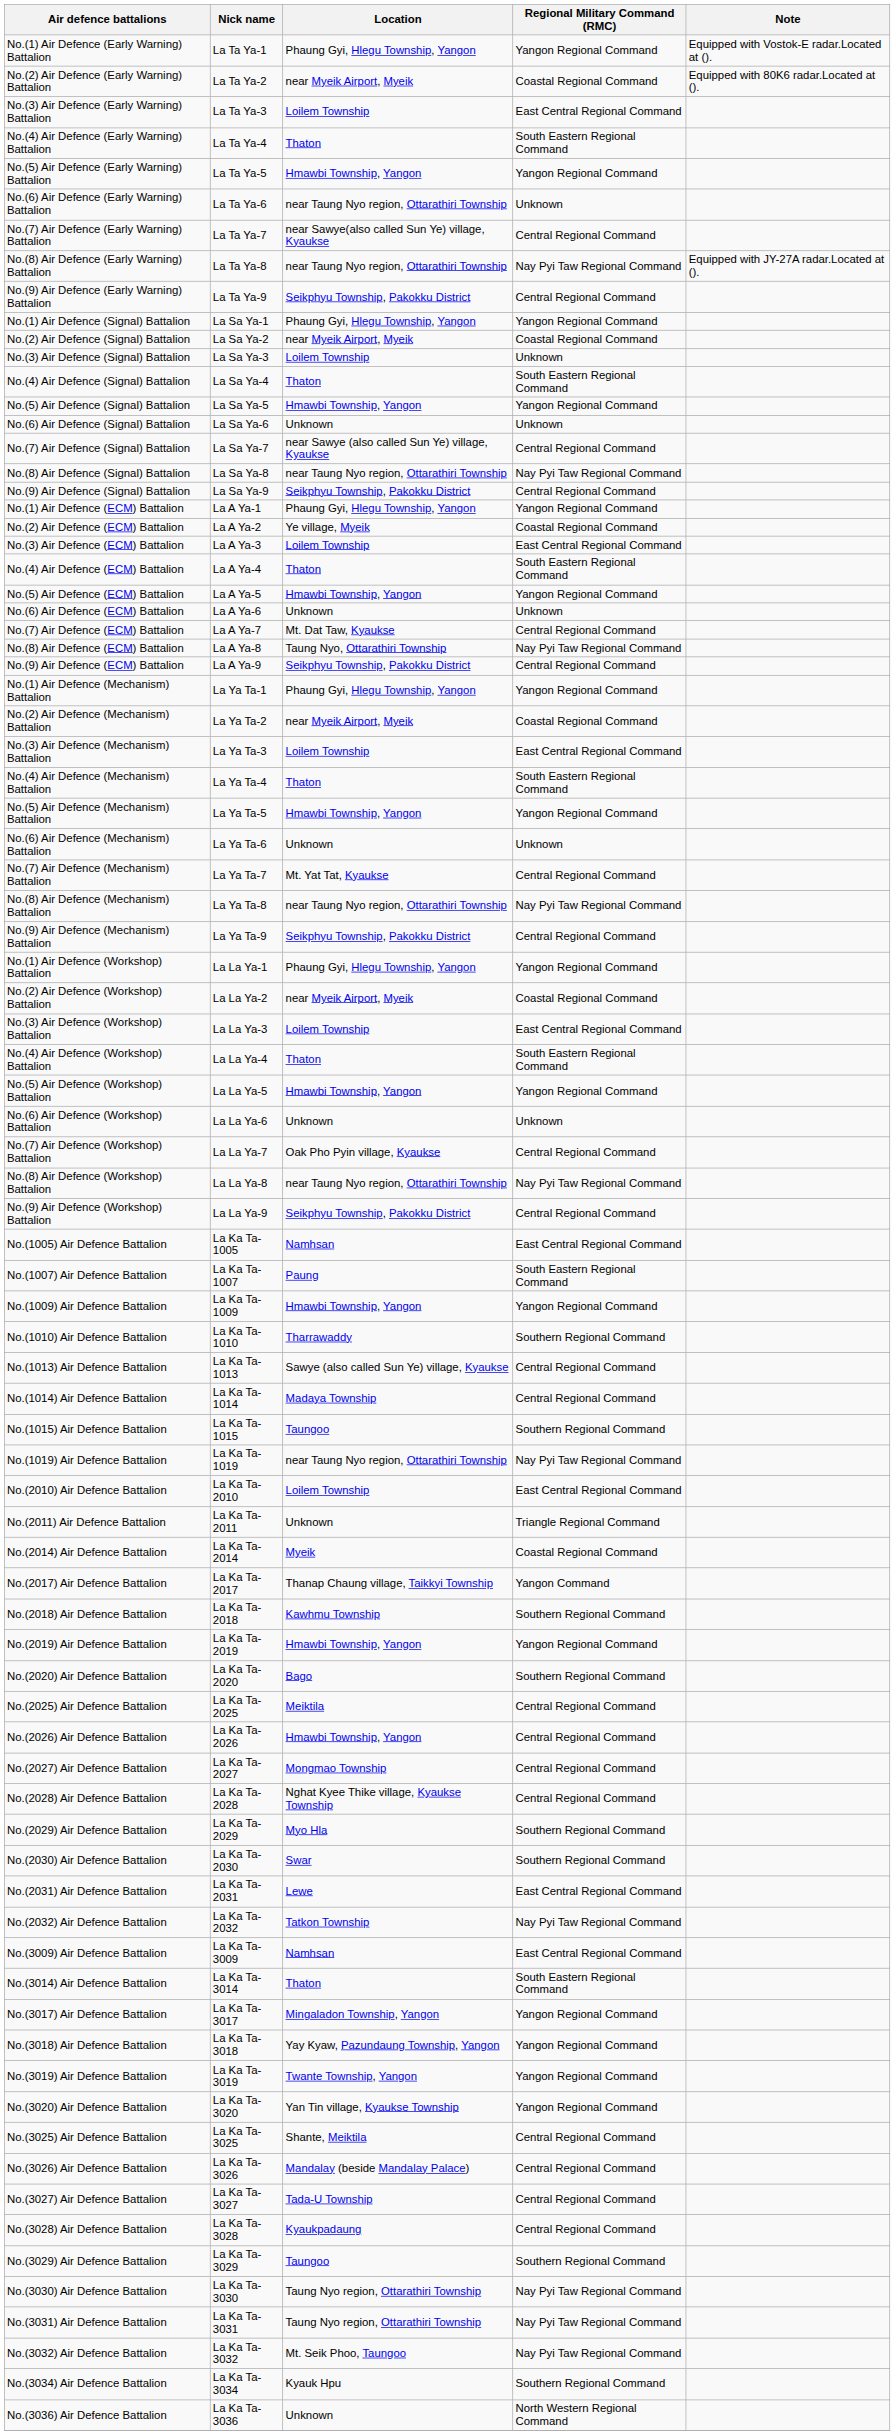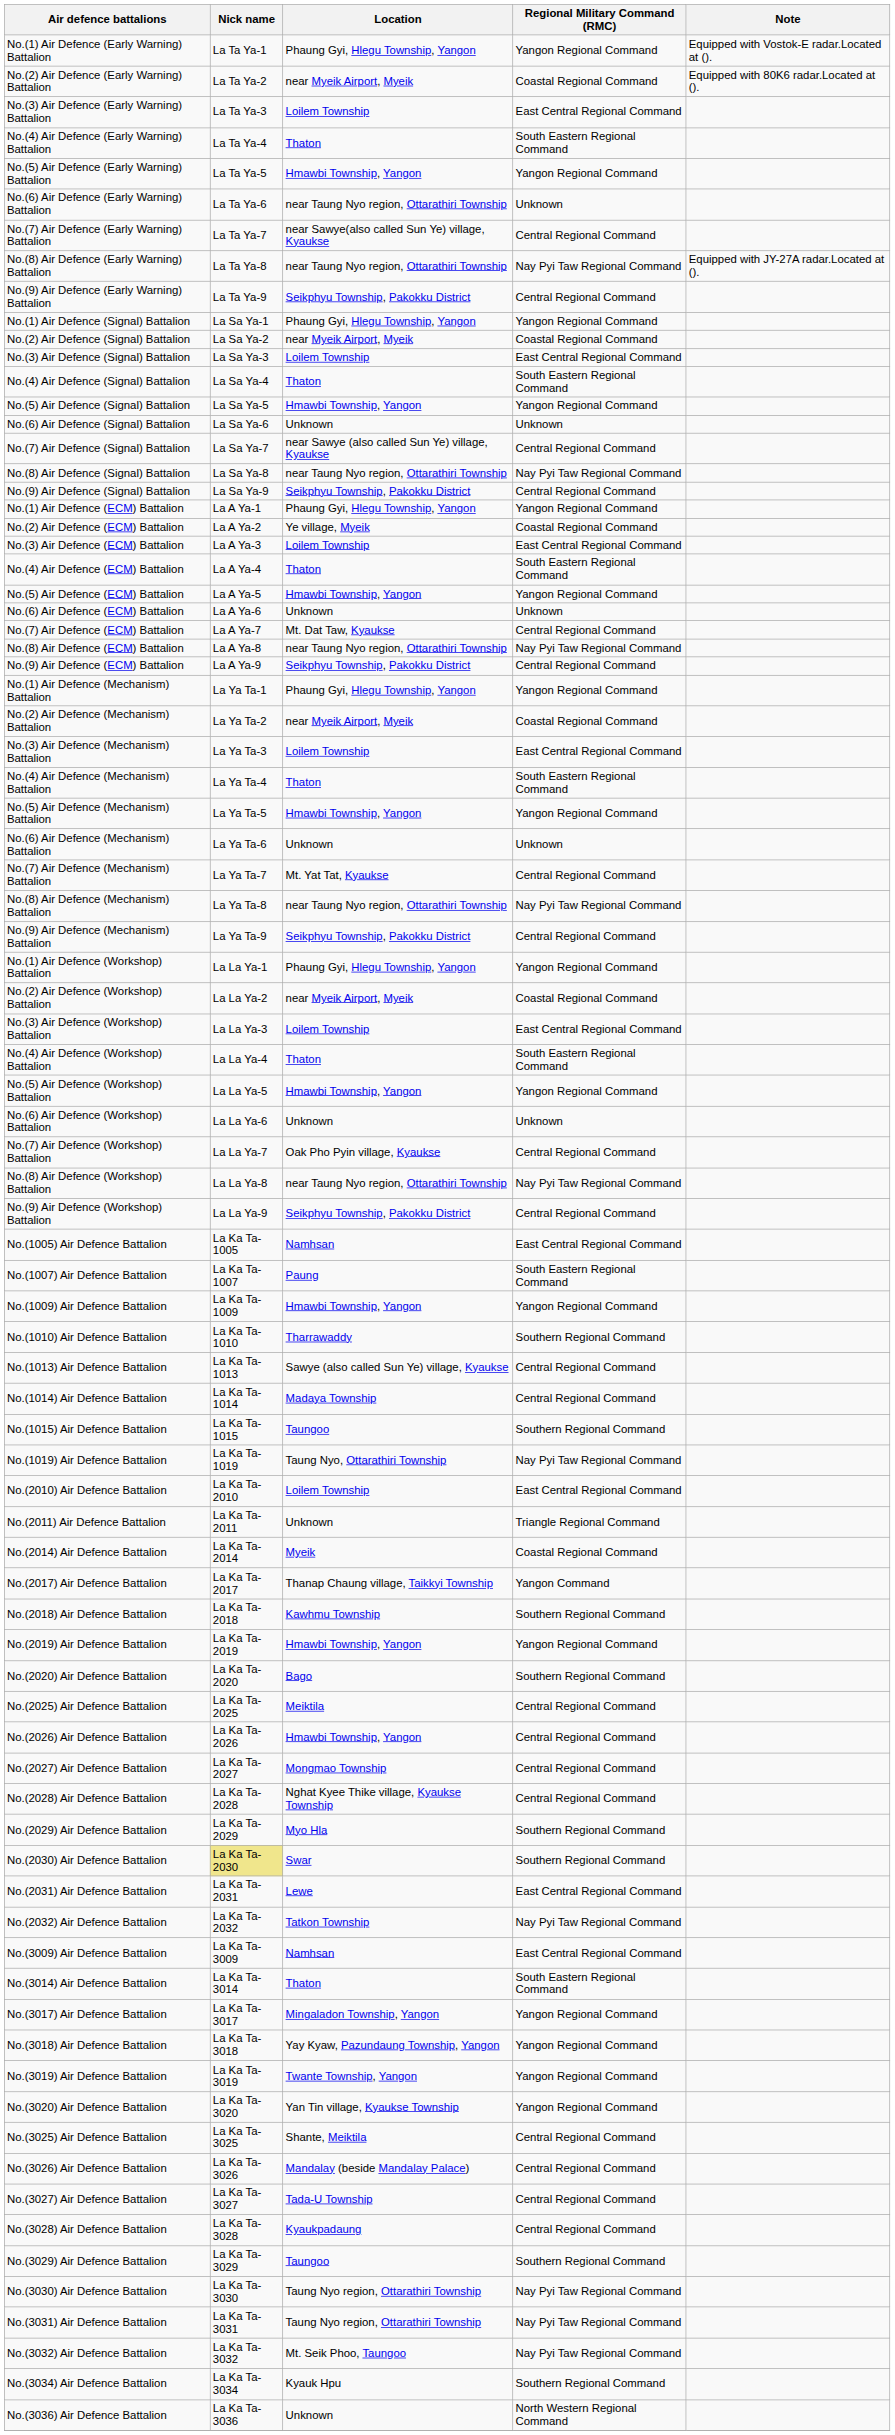No.(3) Air Defence (Signal) Battalion | Regional Military Command (RMC): Unknown -> East Central Regional Command
No.(8) Air Defence (ECM) Battalion | Location: Taung Nyo, Ottarathiri Township -> near Taung Nyo region, Ottarathiri Township
No.(1019) Air Defence Battalion | Location: near Taung Nyo region, Ottarathiri Township -> Taung Nyo, Ottarathiri Township
No.(2030) Air Defence Battalion | Nick name: no background -> khaki background
